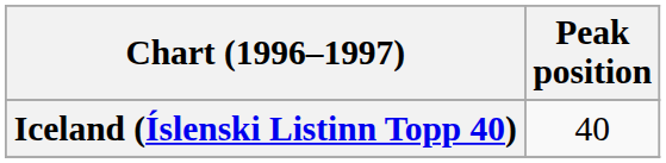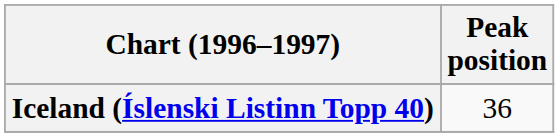Iceland (Íslenski Listinn Topp 40) | Peak position: 40 -> 36
